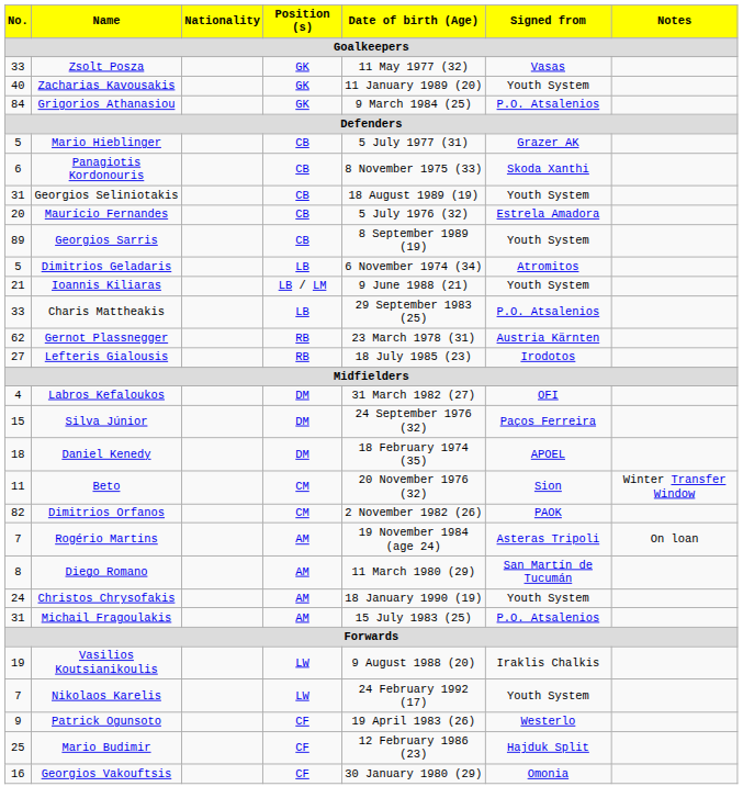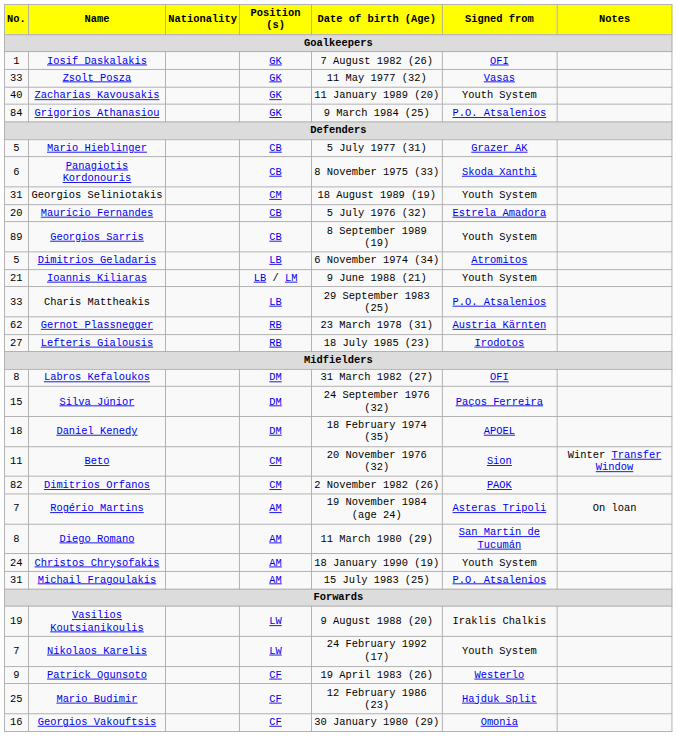+ row: 1 | Iosif Daskalakis | GK | 7 August 1982 (26) | OFI
Georgios Seliniotakis | Position (s): CB -> CM
Labros Kefaloukos | No.: 4 -> 8
